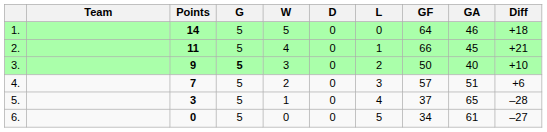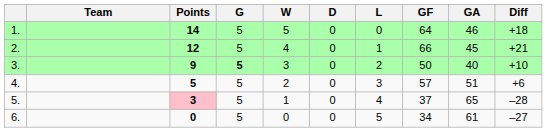2. | Points: 11 -> 12
4. | Points: 7 -> 5
5. | Points: no background -> pink background
